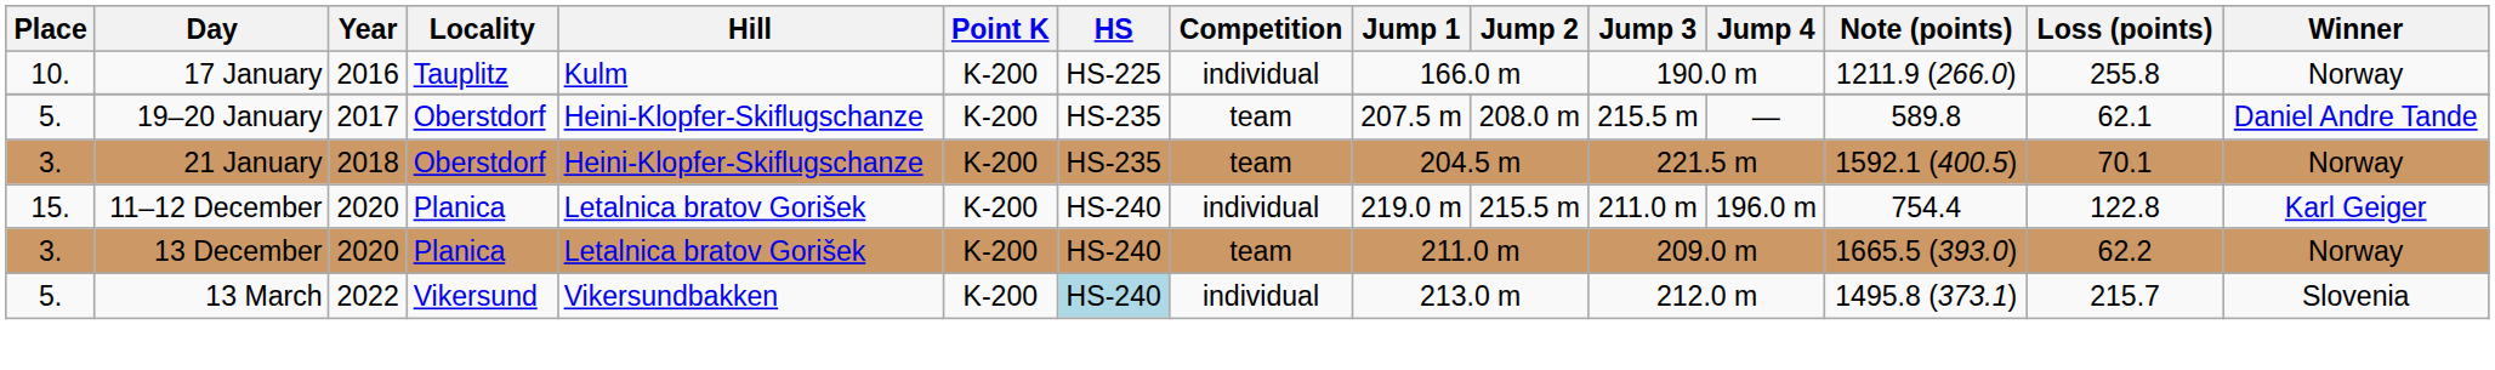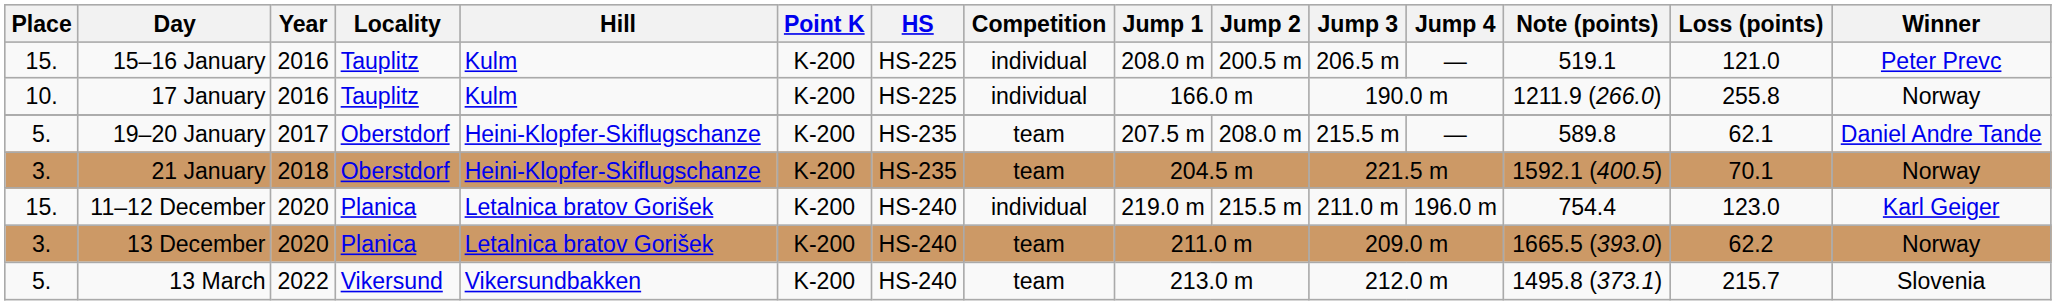+ row: 15. | 15–16 January | 2016 | Tauplitz | Kulm | K-200 | HS-225 | individual | 208.0 m | 200.5 m | 206.5 m | — | 519.1 | 121.0 | Peter Prevc
11–12 December | Loss (points): 122.8 -> 123.0
13 March | HS: lightblue background -> no background
13 March | Competition: individual -> team
